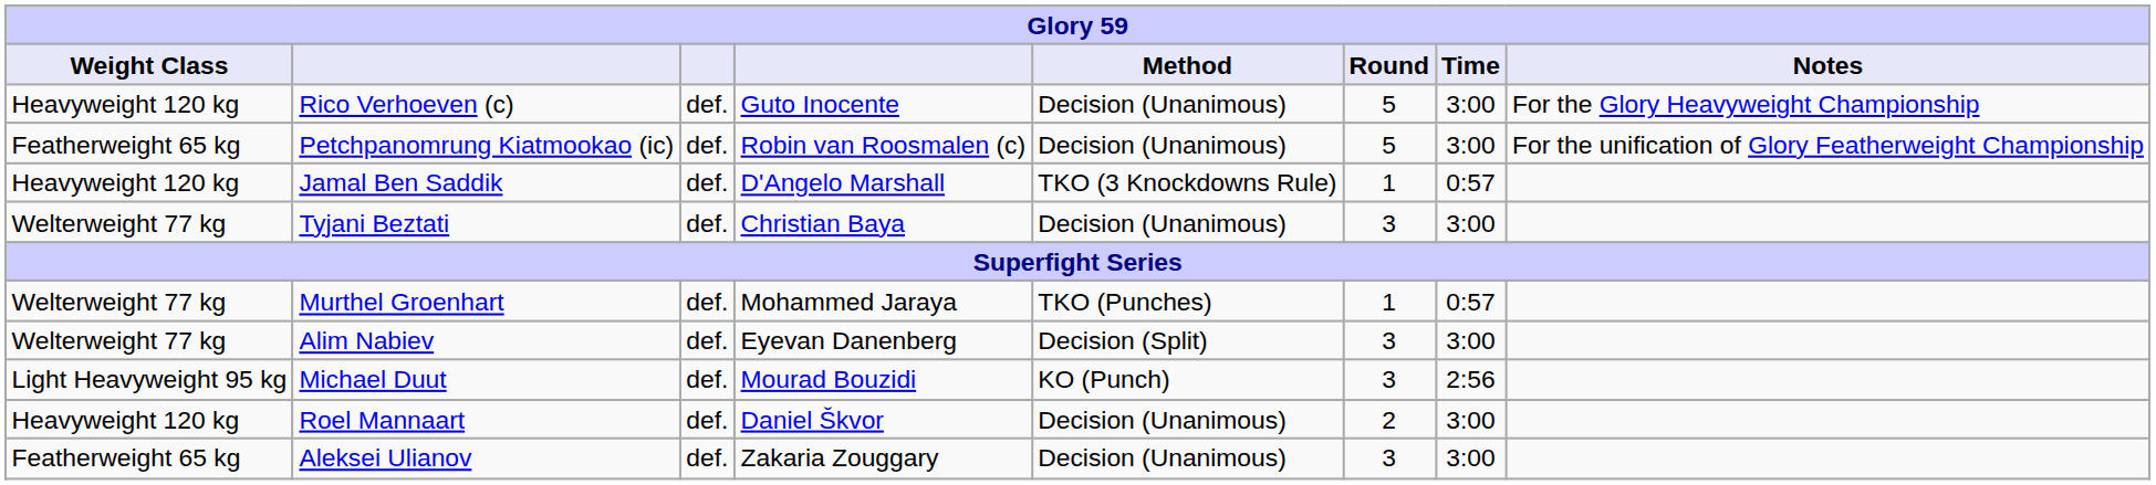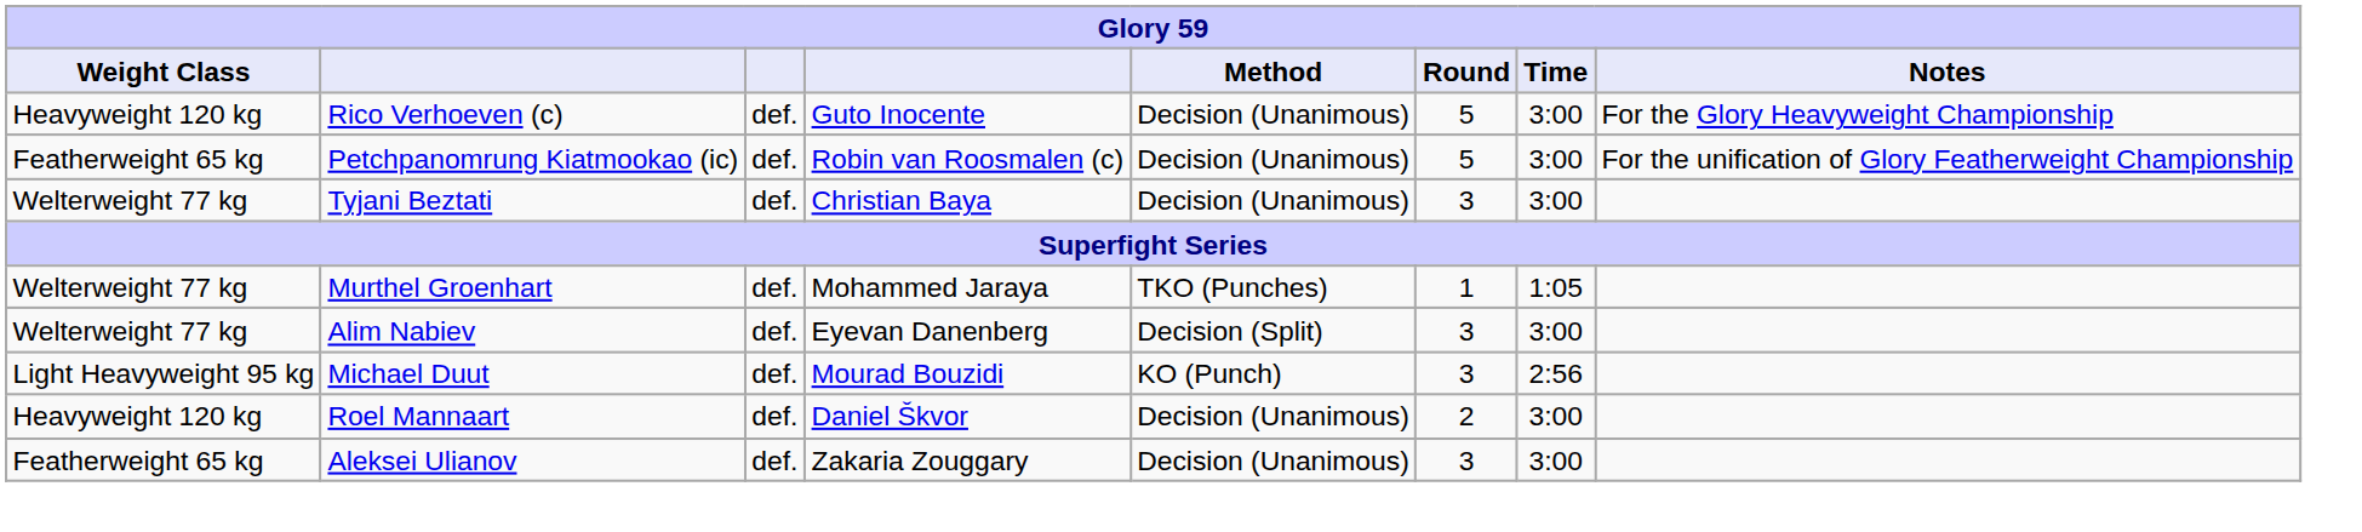- row: Heavyweight 120 kg | Jamal Ben Saddik | def. | D'Angelo Marshall | TKO (3 Knockdowns Rule) | 1 | 0:57
Murthel Groenhart | Time: 0:57 -> 1:05
